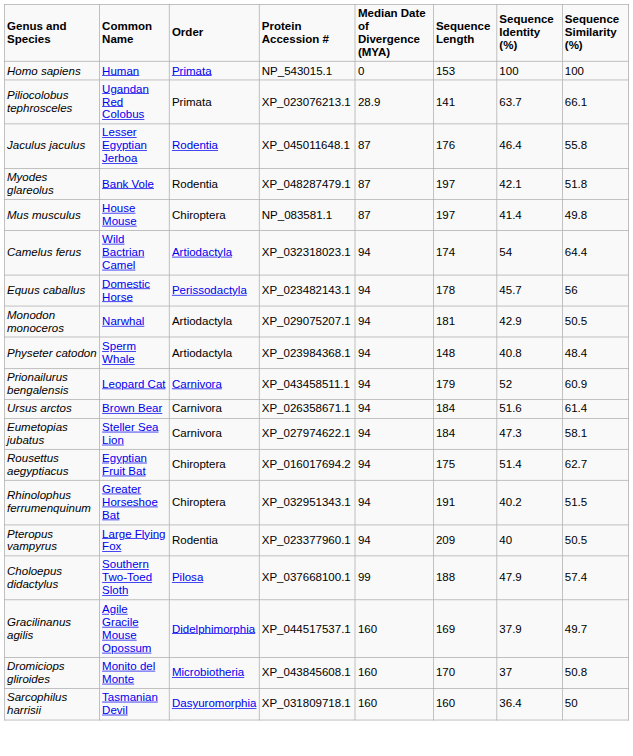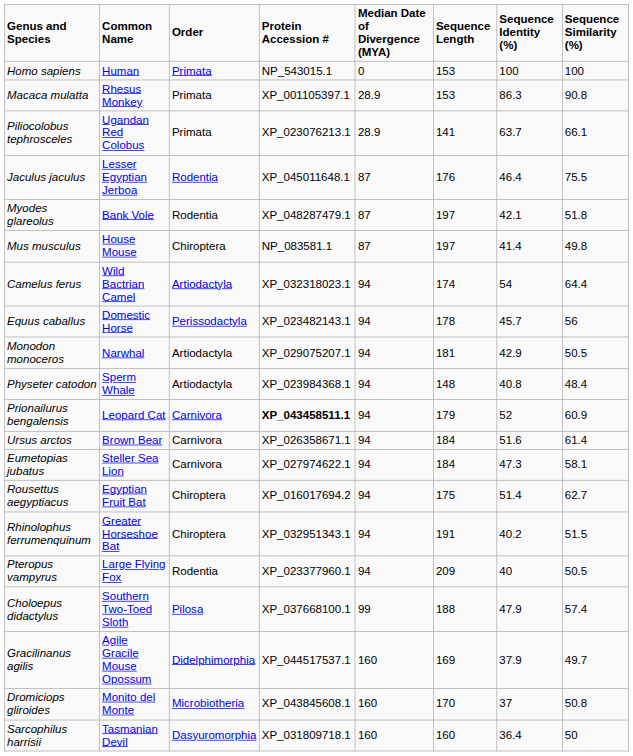+ row: Macaca mulatta | Rhesus Monkey | Primata | XP_001105397.1 | 28.9 | 153 | 86.3 | 90.8
Jaculus jaculus | Sequence Similarity (%): 55.8 -> 75.5
Prionailurus bengalensis | Protein Accession #: normal -> bold
